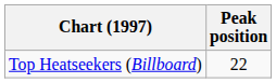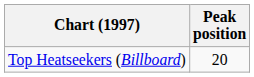Top Heatseekers (Billboard) | Peak position: 22 -> 20
